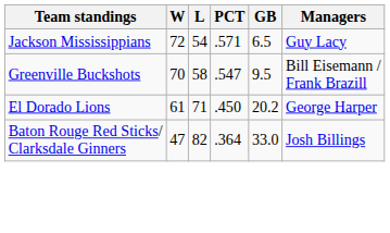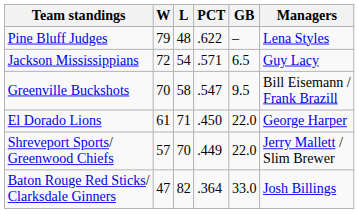+ row: Pine Bluff Judges | 79 | 48 | .622 | – | Lena Styles
El Dorado Lions | GB: 20.2 -> 22.0
+ row: Shreveport Sports/ Greenwood Chiefs | 57 | 70 | .449 | 22.0 | Jerry Mallett / Slim Brewer
